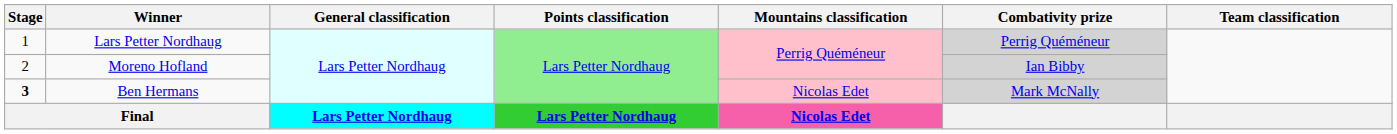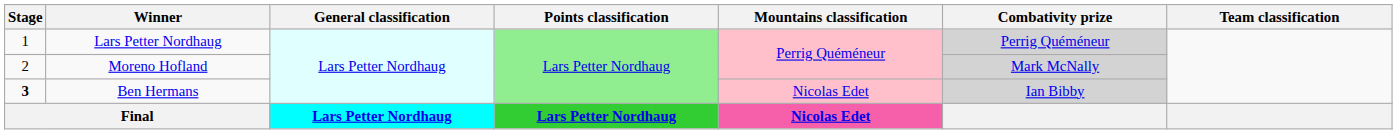Moreno Hofland | Combativity prize: Ian Bibby -> Mark McNally
Ben Hermans | Combativity prize: Mark McNally -> Ian Bibby
